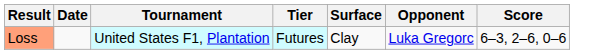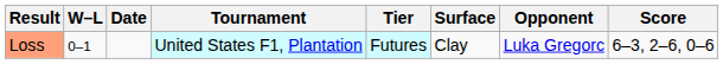+ column: W–L | 0–1
